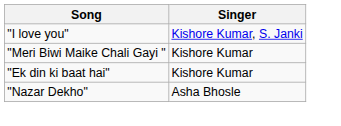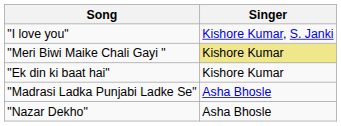"Meri Biwi Maike Chali Gayi " | Singer: no background -> khaki background
+ row: "Madrasi Ladka Punjabi Ladke Se" | Asha Bhosle
